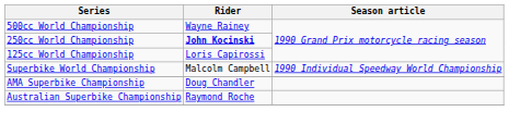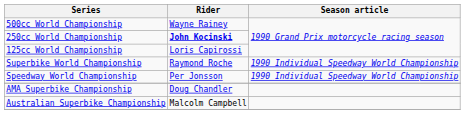Superbike World Championship | Rider: Malcolm Campbell -> Raymond Roche
+ row: Speedway World Championship | Per Jonsson | 1990 Individual Speedway World Championship
Australian Superbike Championship | Rider: Raymond Roche -> Malcolm Campbell
